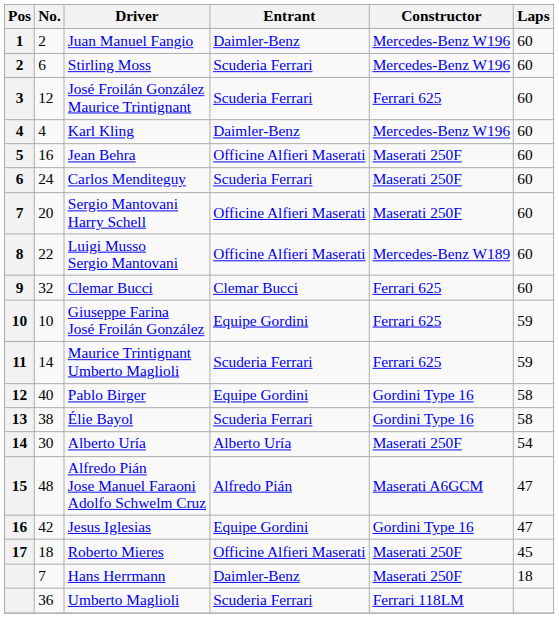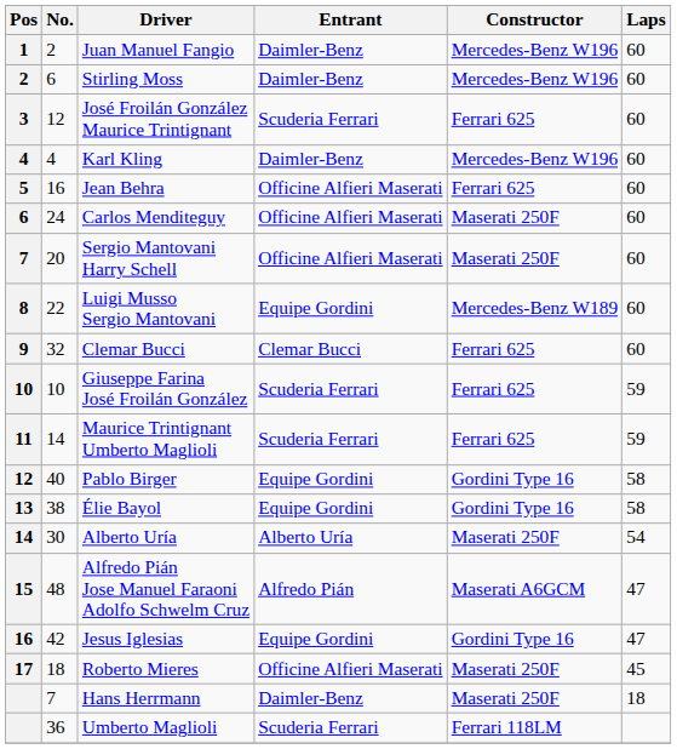Stirling Moss | Entrant: Scuderia Ferrari -> Daimler-Benz
Jean Behra | Constructor: Maserati 250F -> Ferrari 625
Carlos Menditeguy | Entrant: Scuderia Ferrari -> Officine Alfieri Maserati
Luigi Musso Sergio Mantovani | Entrant: Officine Alfieri Maserati -> Equipe Gordini
Giuseppe Farina José Froilán González | Entrant: Equipe Gordini -> Scuderia Ferrari
Élie Bayol | Entrant: Scuderia Ferrari -> Equipe Gordini
